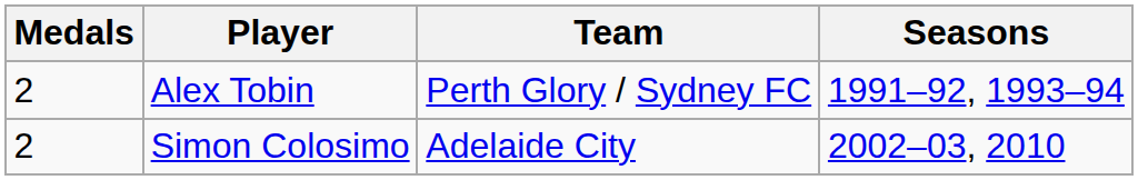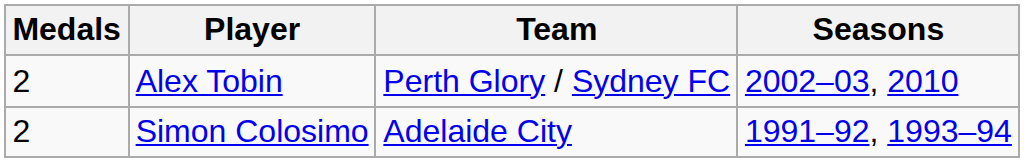Alex Tobin | Seasons: 1991–92, 1993–94 -> 2002–03, 2010
Simon Colosimo | Seasons: 2002–03, 2010 -> 1991–92, 1993–94
